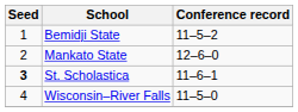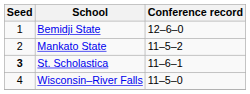Bemidji State | Conference record: 11–5–2 -> 12–6–0
Mankato State | Conference record: 12–6–0 -> 11–5–2
